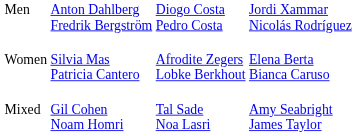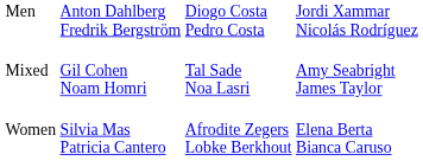rows swapped: Women <-> Mixed
